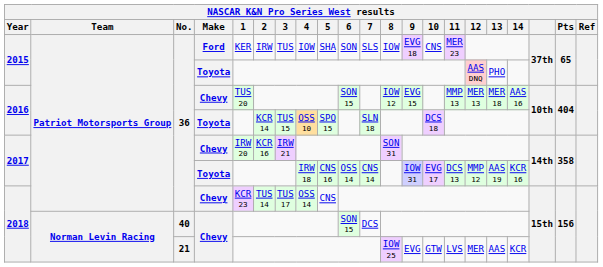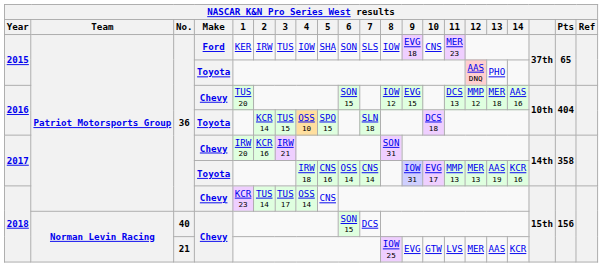2016 / Chevy | 11: MMP 13 -> DCS 13
2016 / Chevy | 12: MER 13 -> MMP 12
2017 / Toyota | 11: DCS 13 -> MMP 13
2017 / Toyota | 12: MMP 12 -> MER 13
